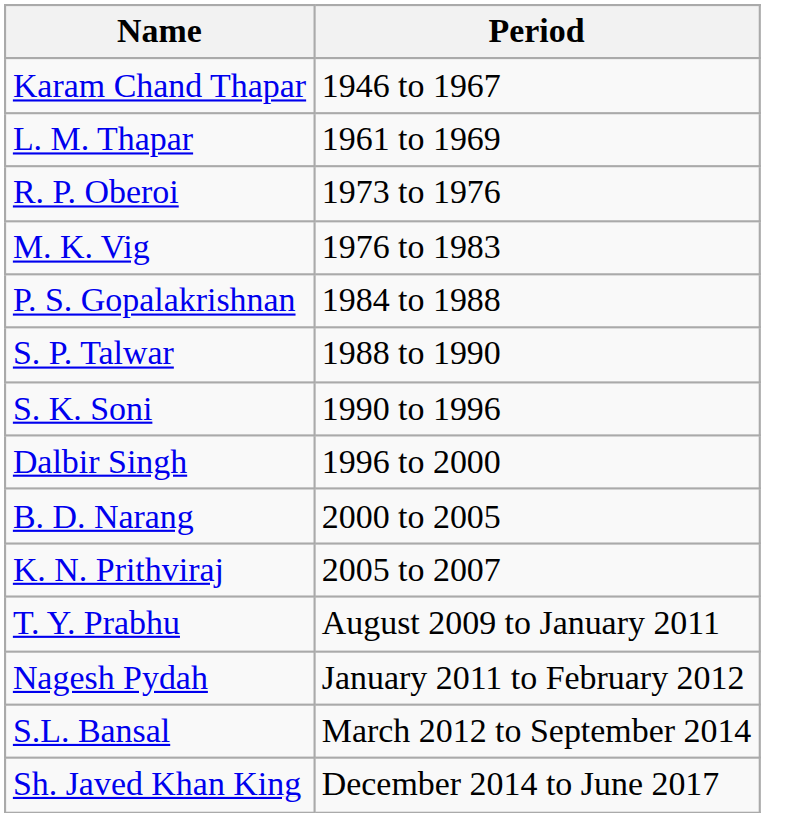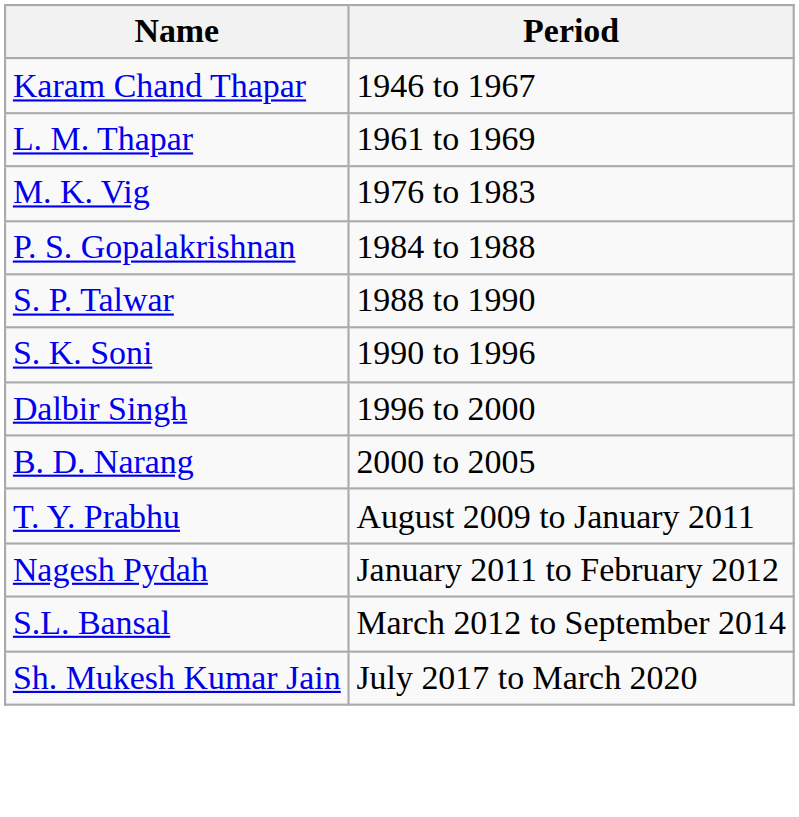- row: R. P. Oberoi | 1973 to 1976
- row: K. N. Prithviraj | 2005 to 2007
- row: Sh. Javed Khan King | December 2014 to June 2017
+ row: Sh. Mukesh Kumar Jain | July 2017 to March 2020
